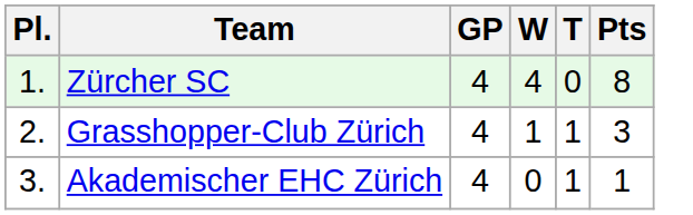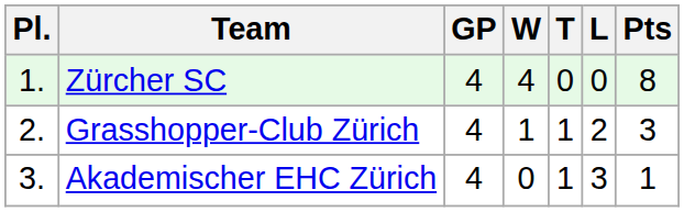+ column: L | 0 | 2 | 3
